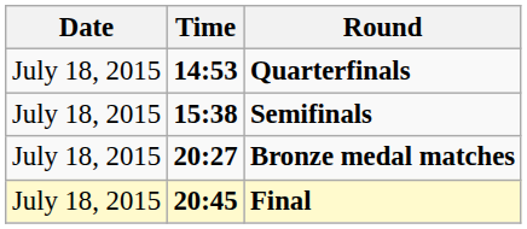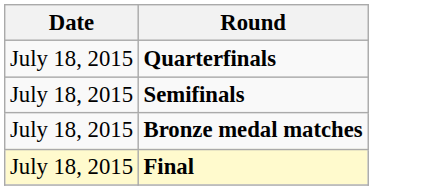- column: Time | 14:53 | 15:38 | 20:27 | 20:45
